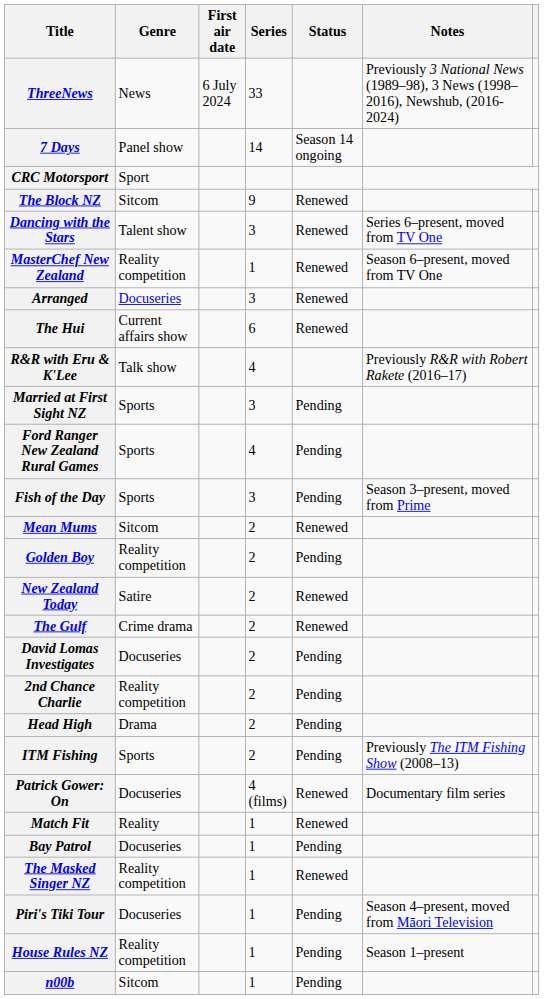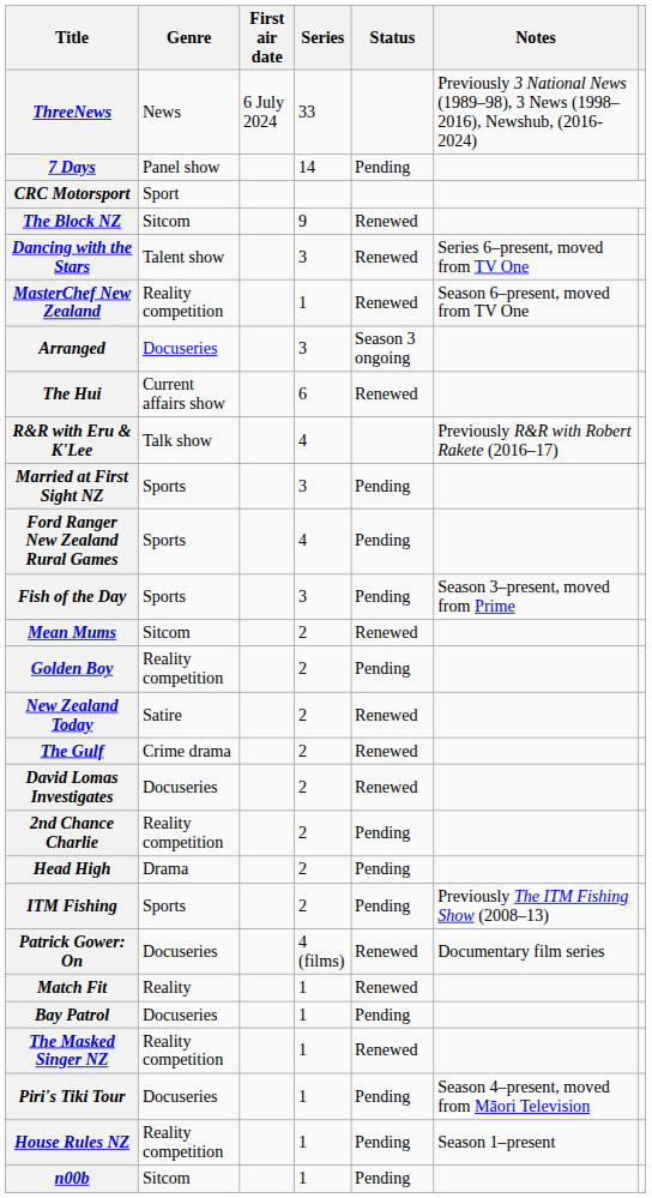7 Days | Status: Season 14 ongoing -> Pending
Arranged | Status: Renewed -> Season 3 ongoing
David Lomas Investigates | Status: Pending -> Renewed
